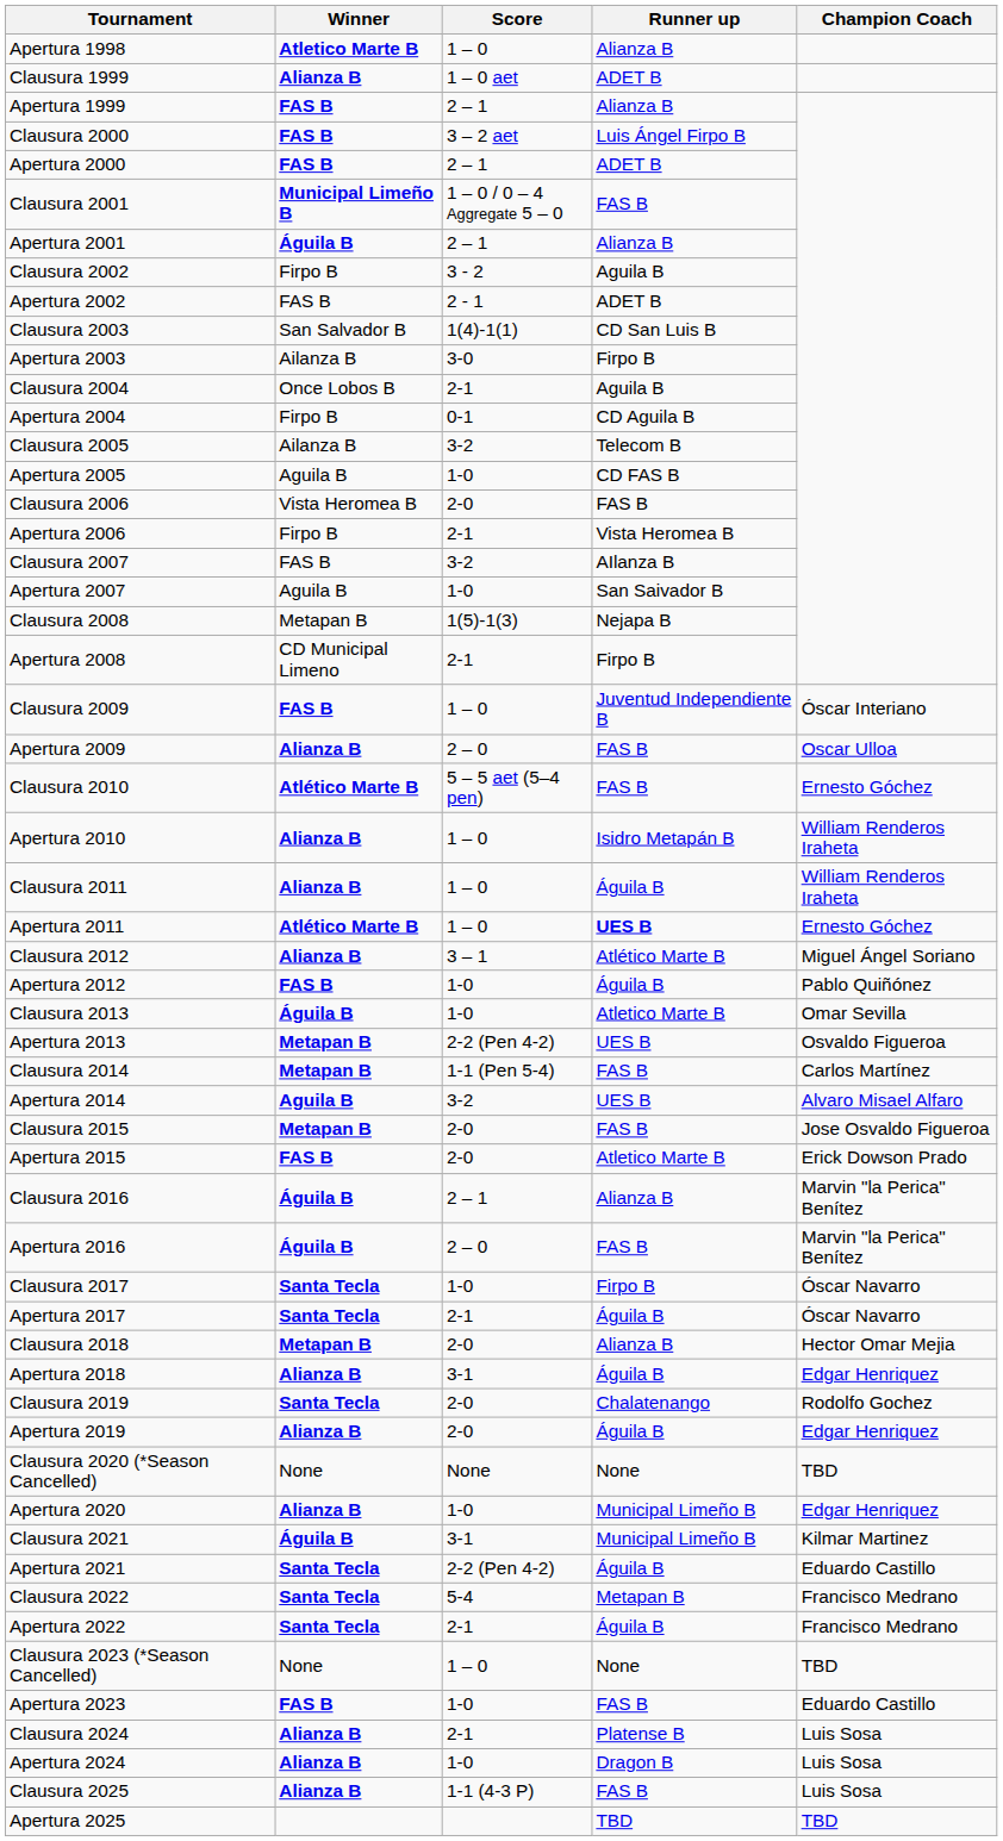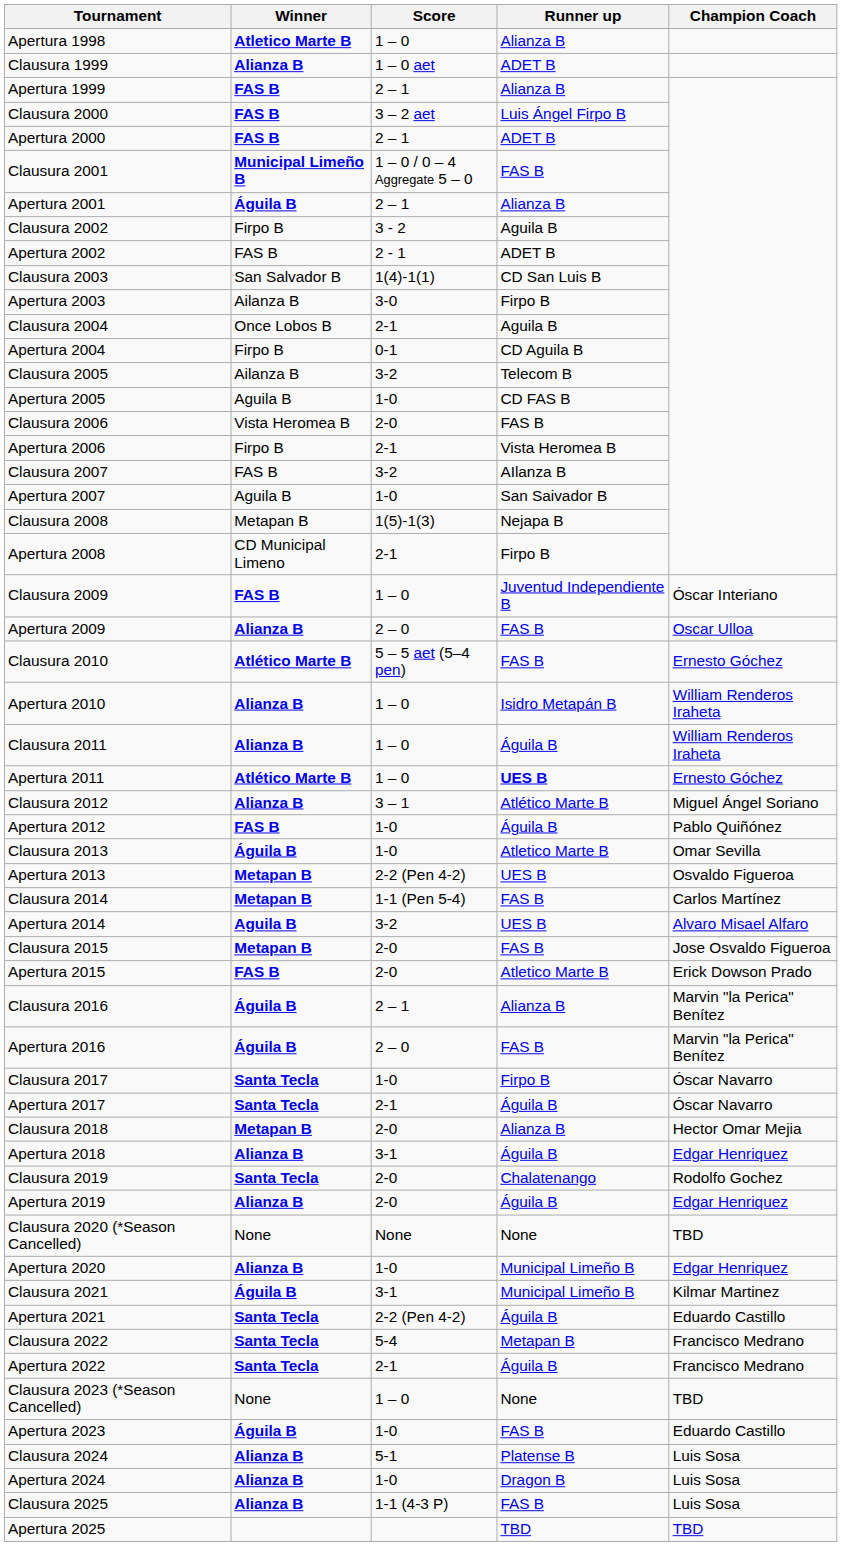Apertura 2023 | Winner: FAS B -> Águila B
Clausura 2024 | Score: 2-1 -> 5-1
